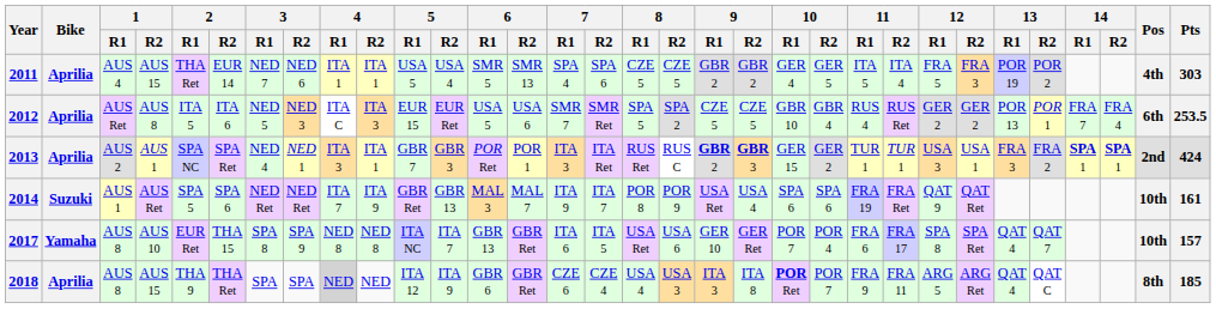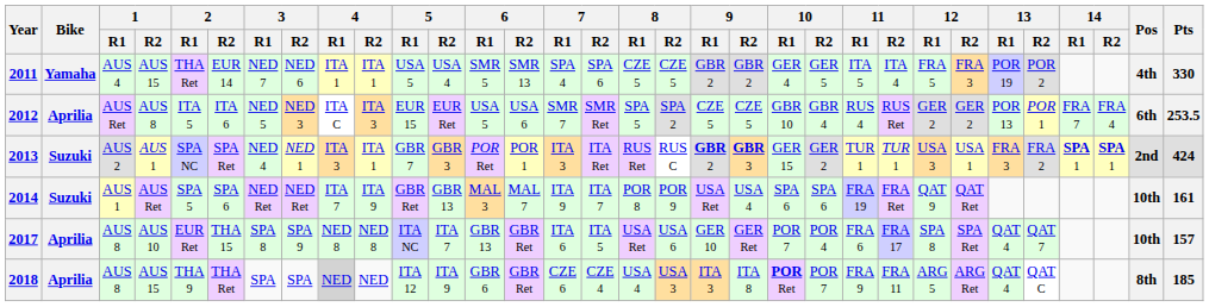2011 | Bike: Aprilia -> Yamaha
2011 | Pts: 303 -> 330
2013 | Bike: Aprilia -> Suzuki
2017 | Bike: Yamaha -> Aprilia
